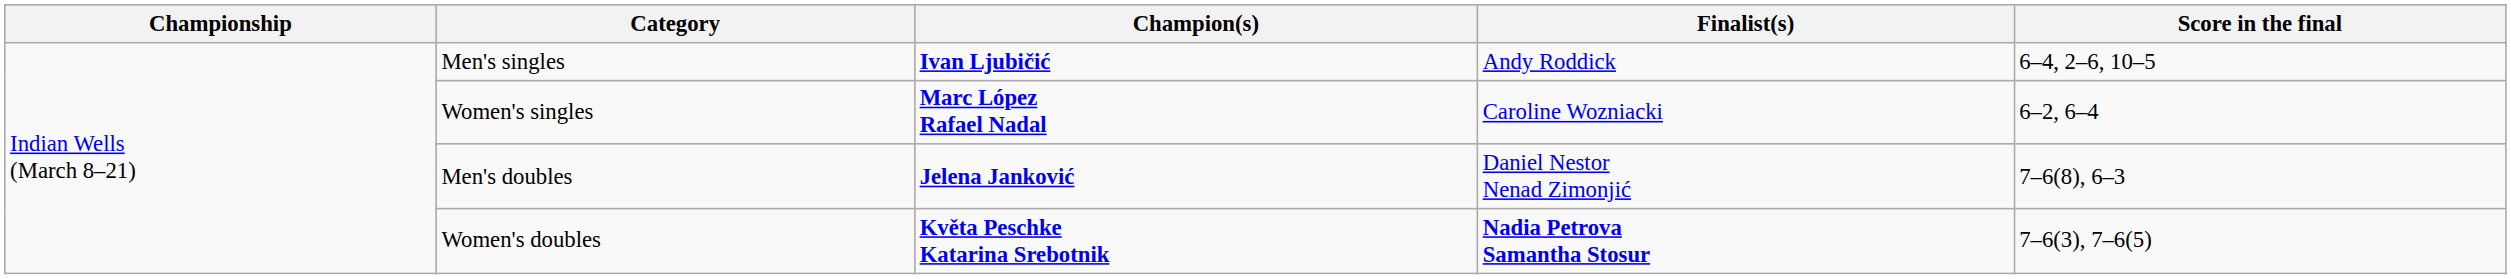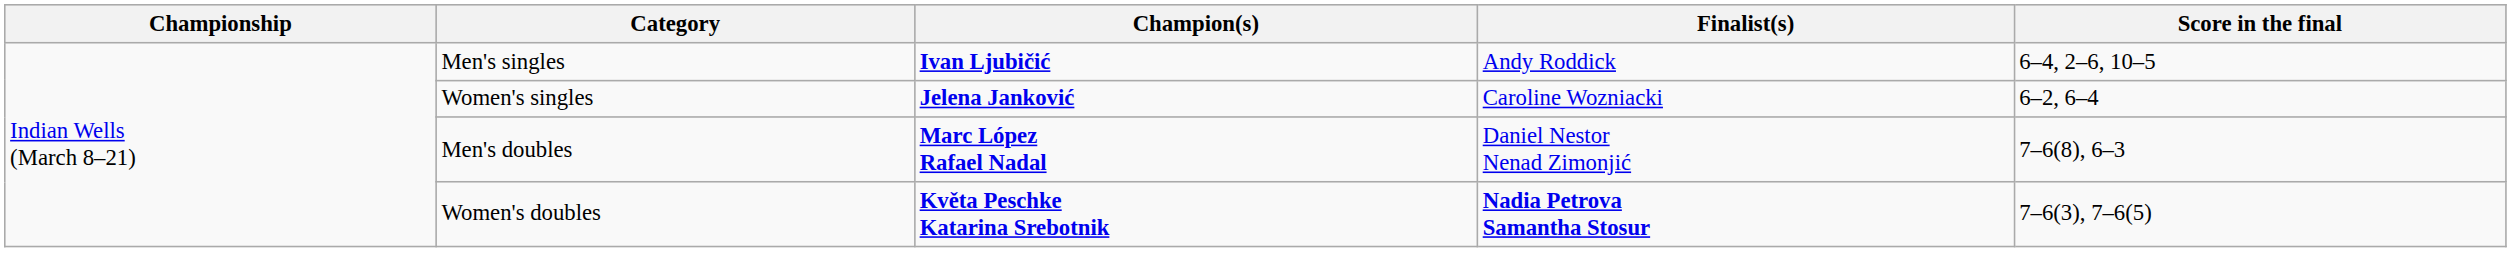Women's singles | Champion(s): Marc López Rafael Nadal -> Jelena Janković
Men's doubles | Champion(s): Jelena Janković -> Marc López Rafael Nadal
